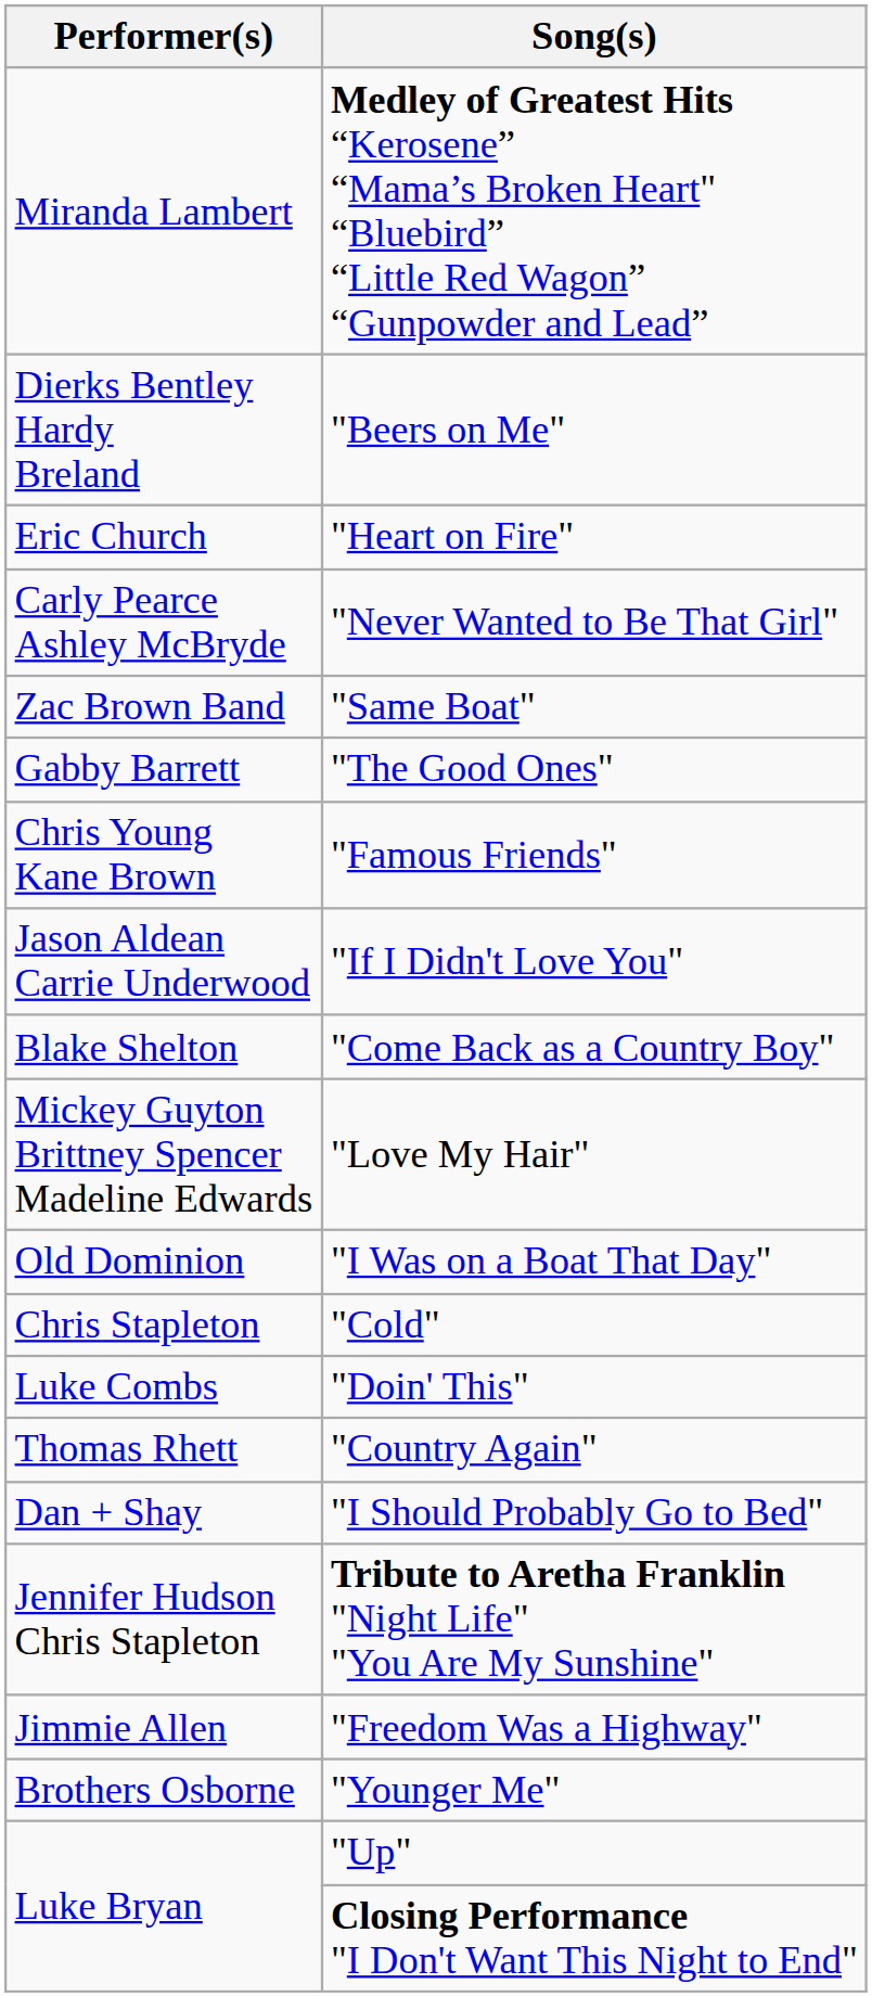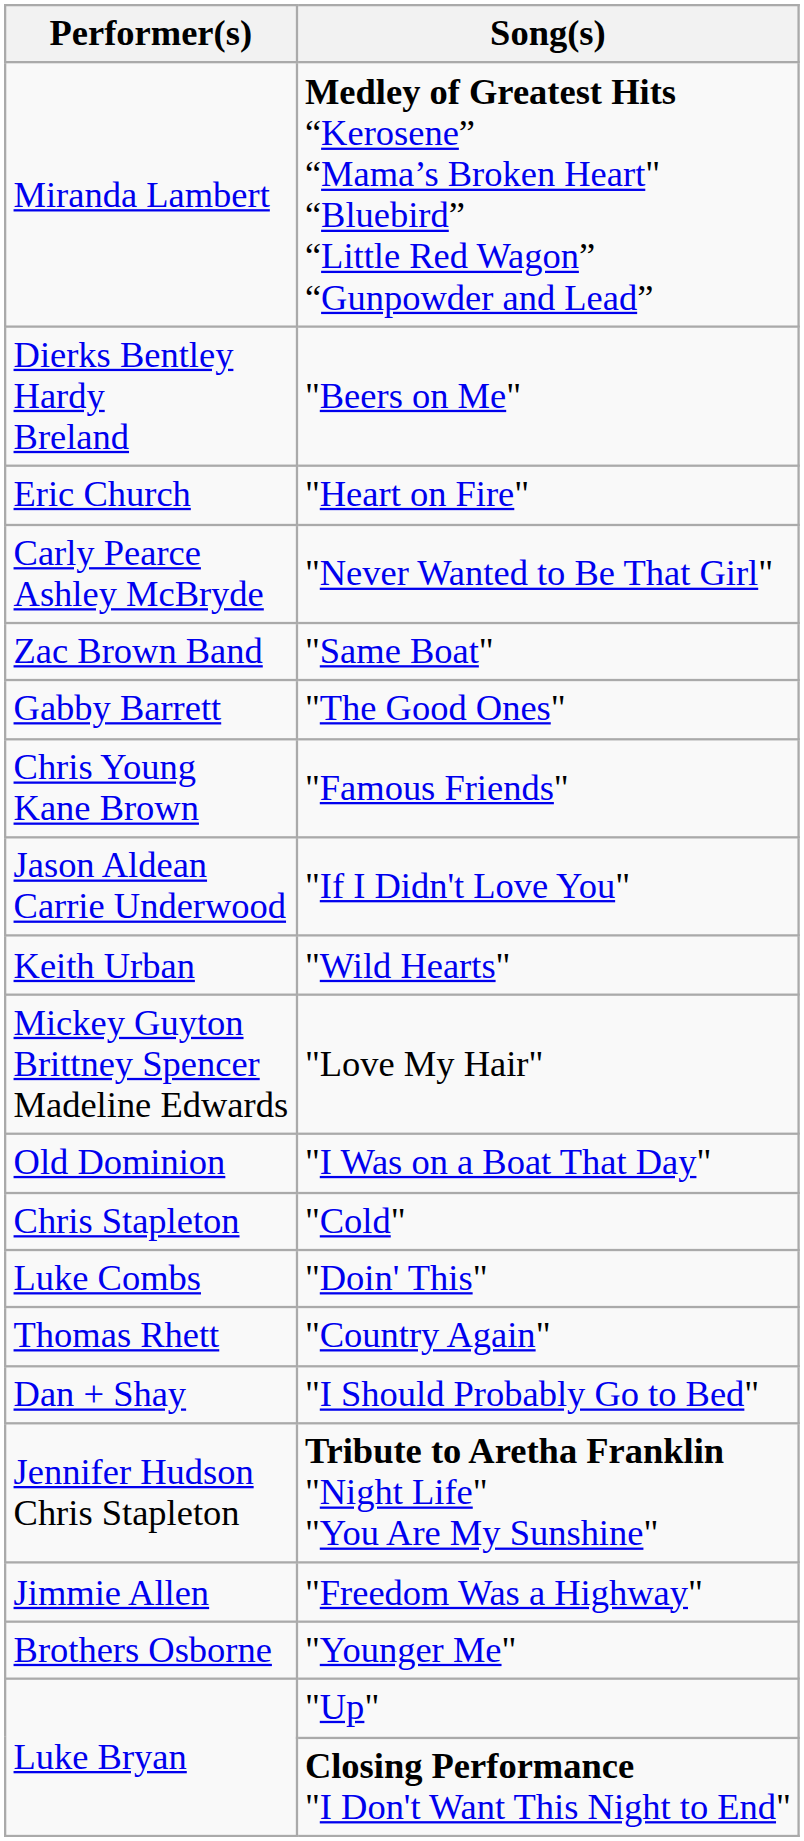- row: Blake Shelton | "Come Back as a Country Boy"
+ row: Keith Urban | "Wild Hearts"
